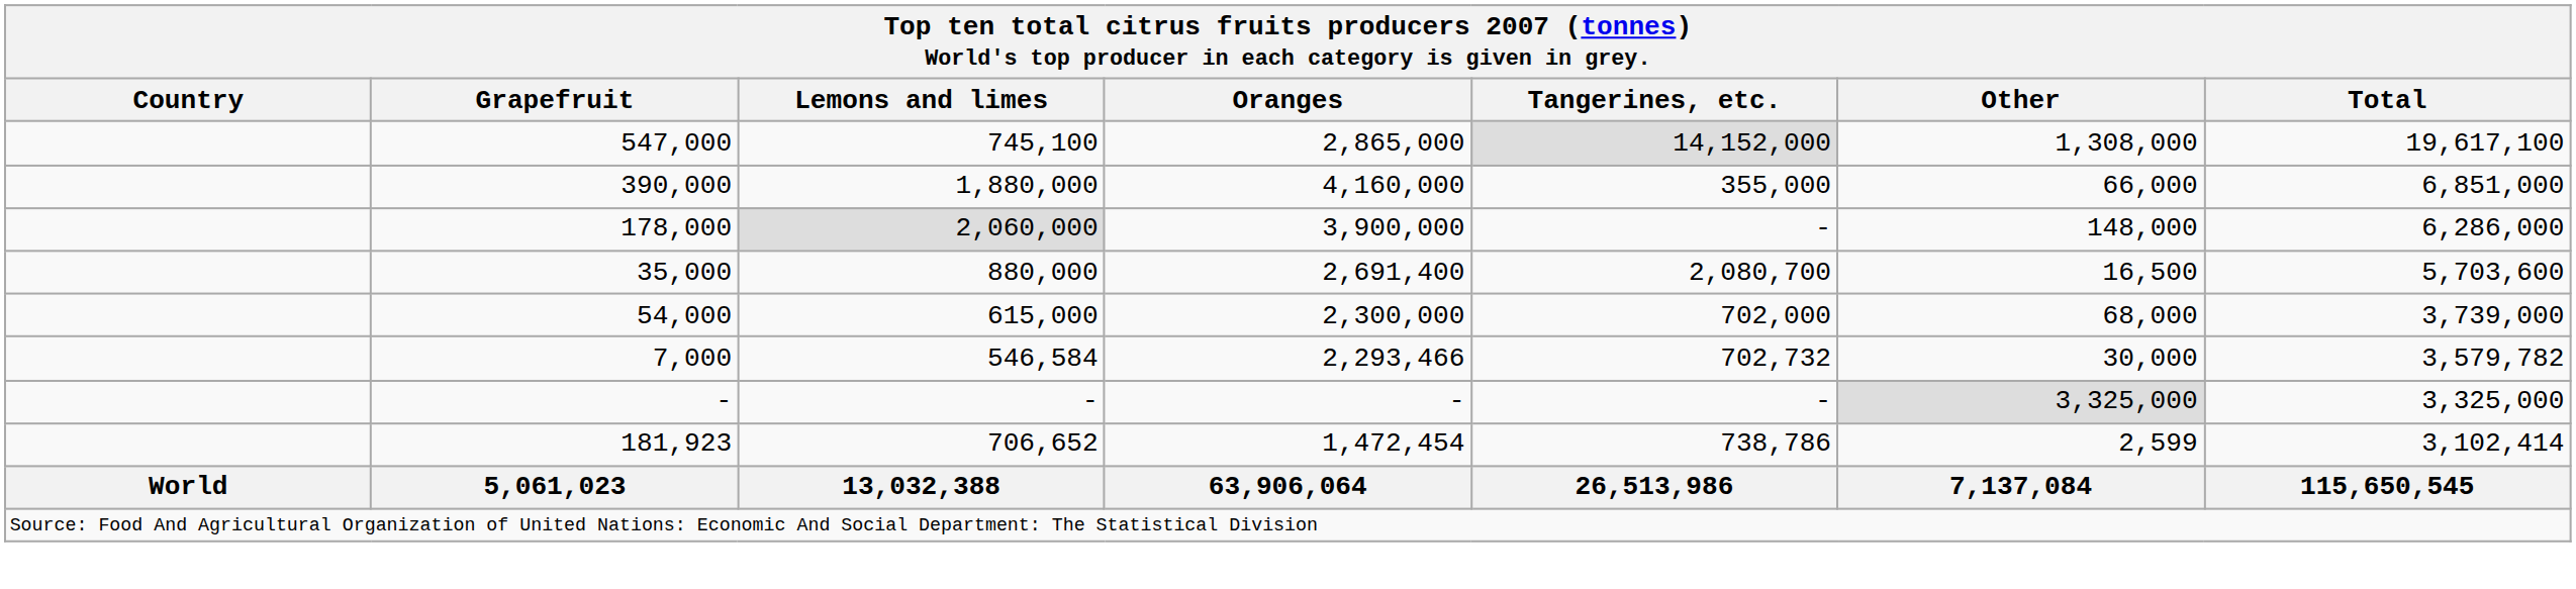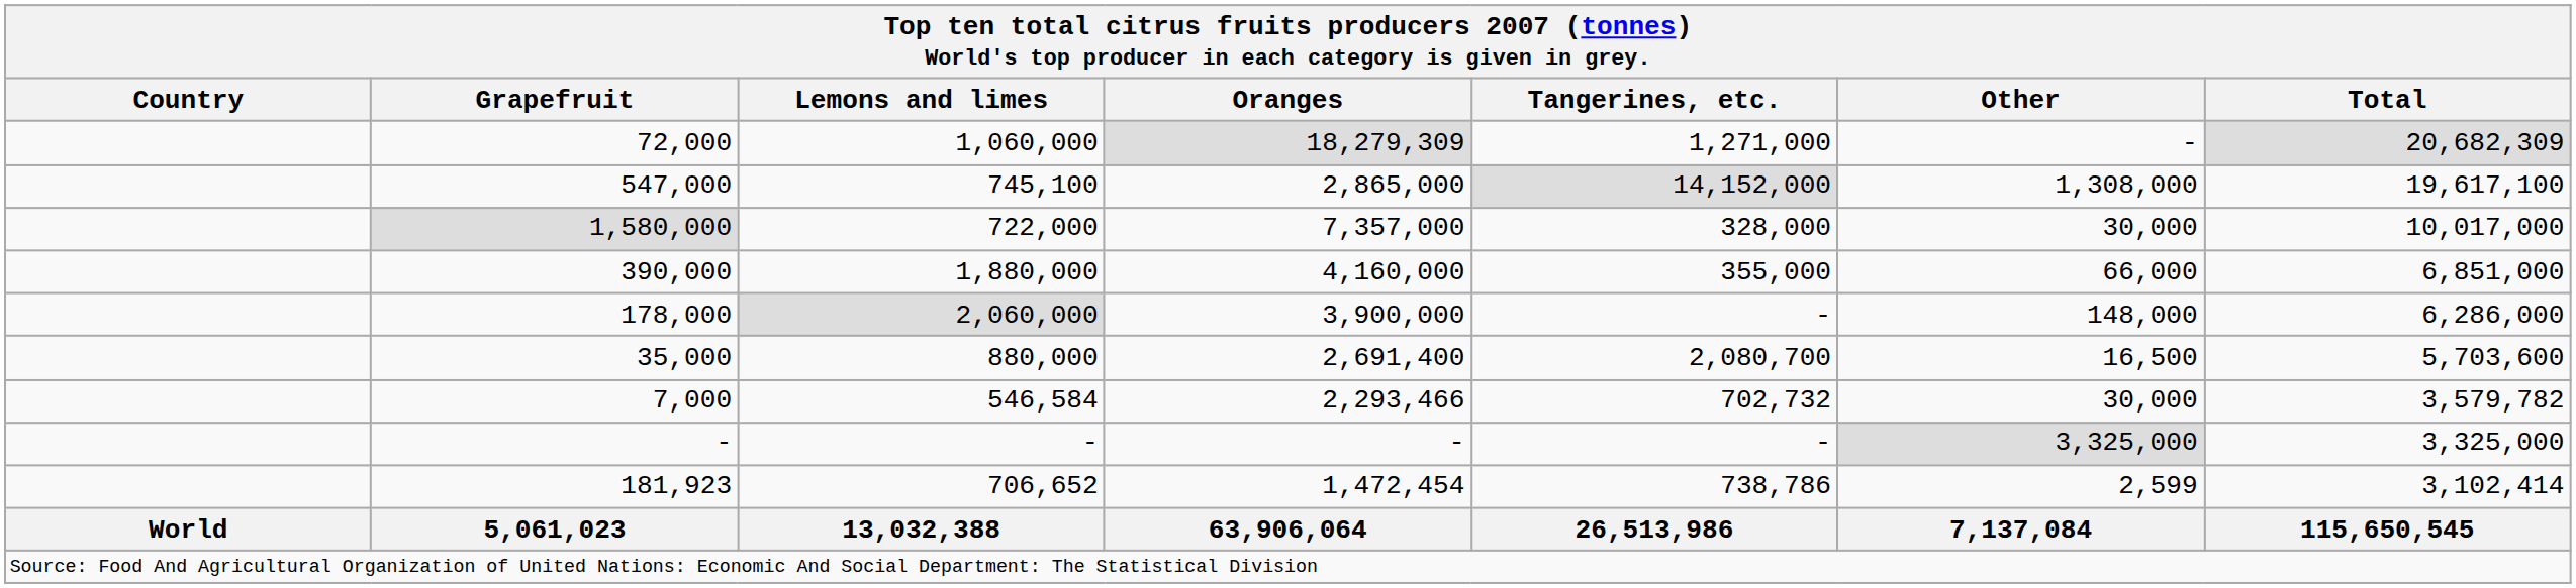+ row: 72,000 | 1,060,000 | 18,279,309 | 1,271,000 | - | 20,682,309
+ row: 1,580,000 | 722,000 | 7,357,000 | 328,000 | 30,000 | 10,017,000
- row: 54,000 | 615,000 | 2,300,000 | 702,000 | 68,000 | 3,739,000
